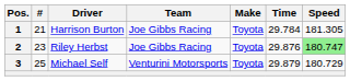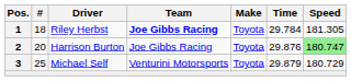1 | #: 21 -> 18
1 | Driver: Harrison Burton -> Riley Herbst
1 | Team: normal -> bold
2 | #: 23 -> 20
2 | Driver: Riley Herbst -> Harrison Burton
